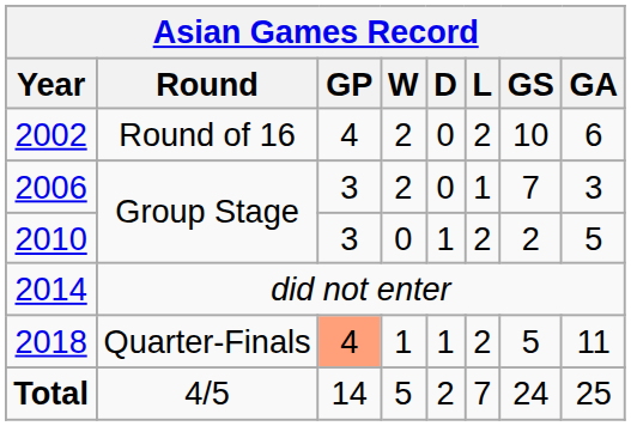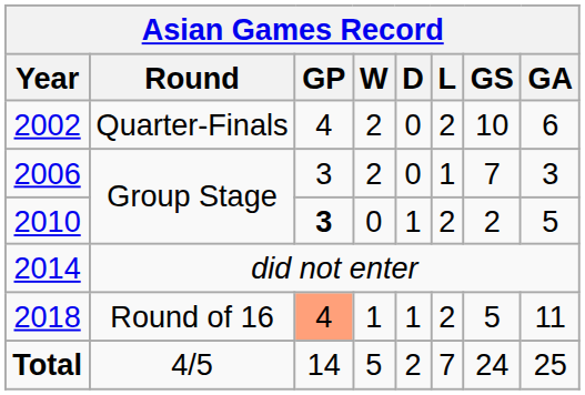2002 | Round: Round of 16 -> Quarter-Finals
2010 | GP: normal -> bold
2018 | Round: Quarter-Finals -> Round of 16
